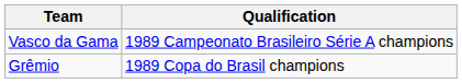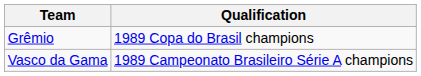rows swapped: Vasco da Gama <-> Grêmio
